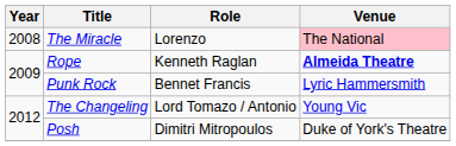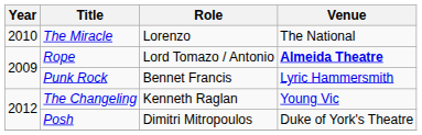The Miracle | Year: 2008 -> 2010
The Miracle | Venue: pink background -> no background
Rope | Role: Kenneth Raglan -> Lord Tomazo / Antonio
The Changeling | Role: Lord Tomazo / Antonio -> Kenneth Raglan
